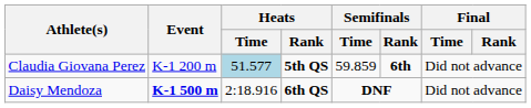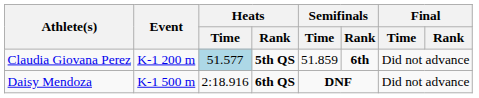Claudia Giovana Perez | Semifinals / Time: 59.859 -> 51.859
Daisy Mendoza | Event: bold -> normal
